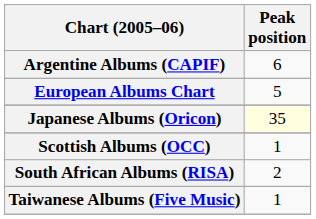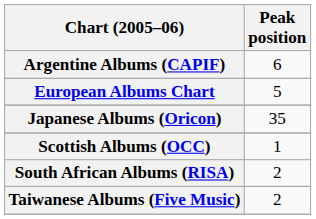Japanese Albums (Oricon) | Peak position: lightyellow background -> no background
Taiwanese Albums (Five Music) | Peak position: 1 -> 2
